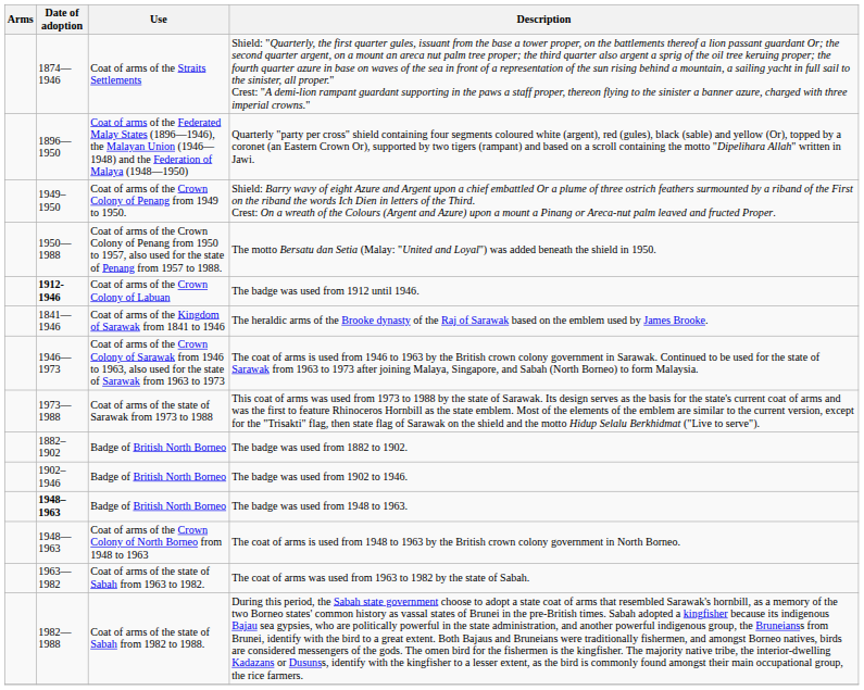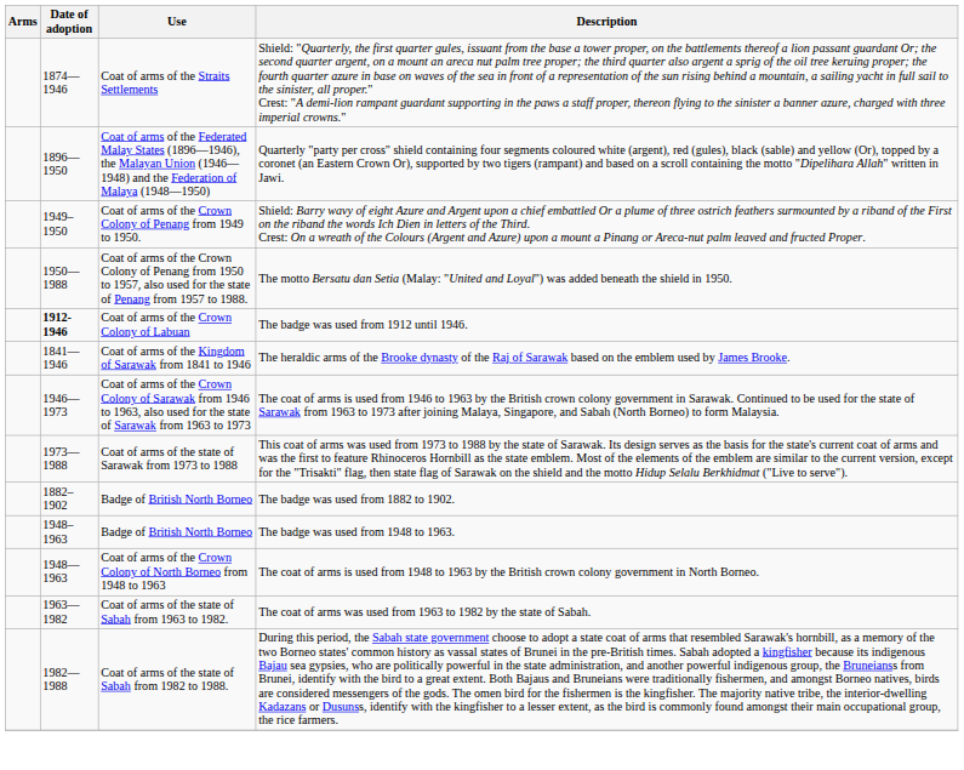- row: 1902–1946 | Badge of British North Borneo | The badge was used from 1902 to 1946.
The badge was used from 1948 to 1963. | Date of adoption: bold -> normal
